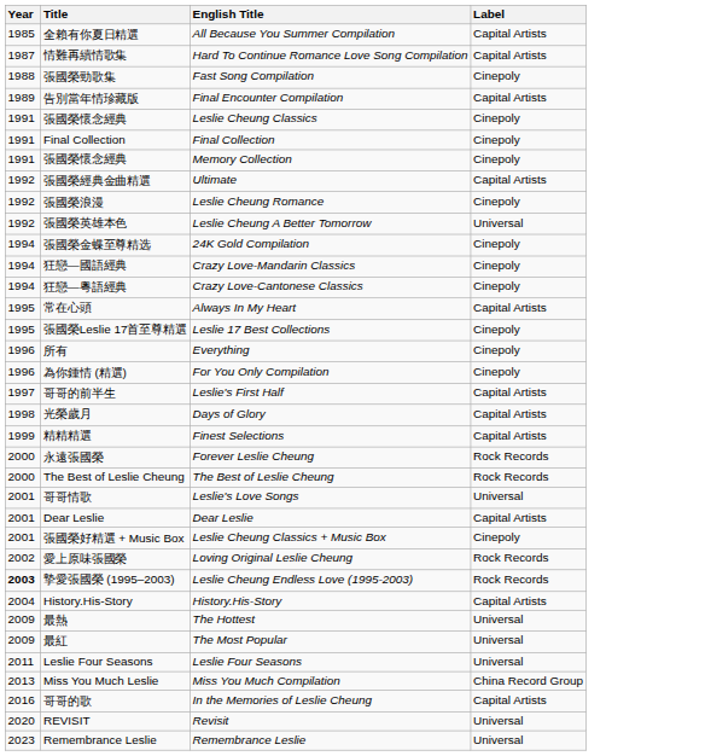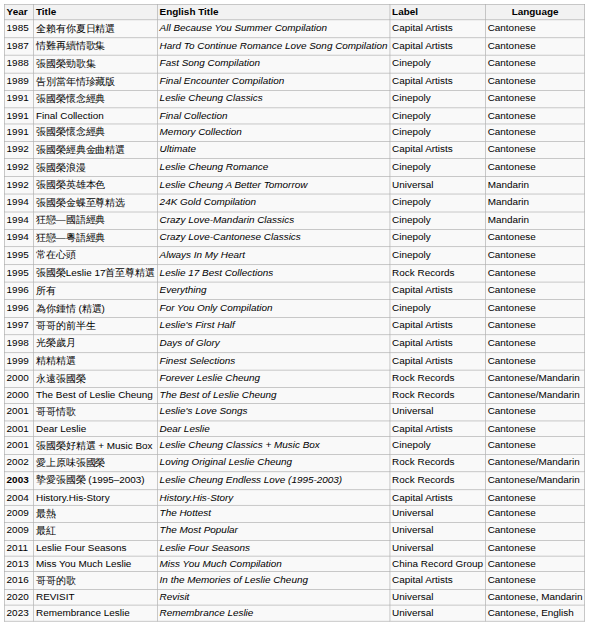+ column: Language | Cantonese | Cantonese | Cantonese | Cantonese | Cantonese | Cantonese | Cantonese | Cantonese | Cantonese | Mandarin | Mandarin | Mandarin | Cantonese | Cantonese | Cantonese | Cantonese | Cantonese | Cantonese | Cantonese | Cantonese | Cantonese/Mandarin | Cantonese/Mandarin | Cantonese | Cantonese | Cantonese | Cantonese/Mandarin | Cantonese/Mandarin | Cantonese | Cantonese | Cantonese | Cantonese | Cantonese | Cantonese | Cantonese, Mandarin | Cantonese, English
Always In My Heart | Label: Capital Artists -> Cinepoly
Leslie 17 Best Collections | Label: Cinepoly -> Rock Records
Everything | Label: Cinepoly -> Capital Artists
